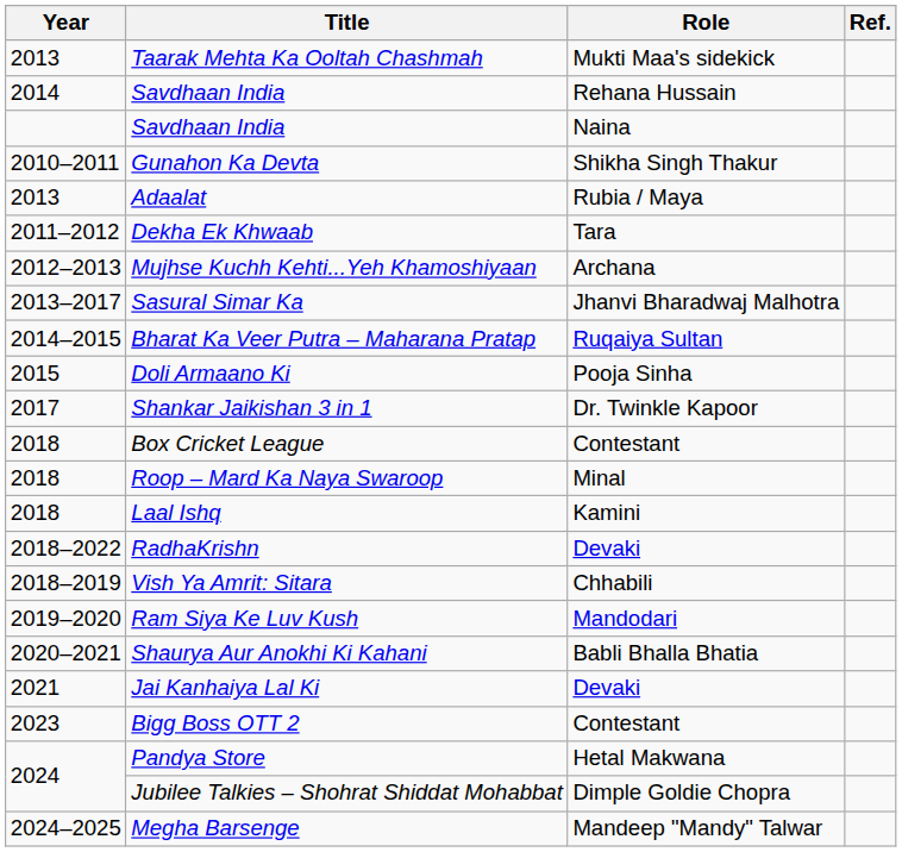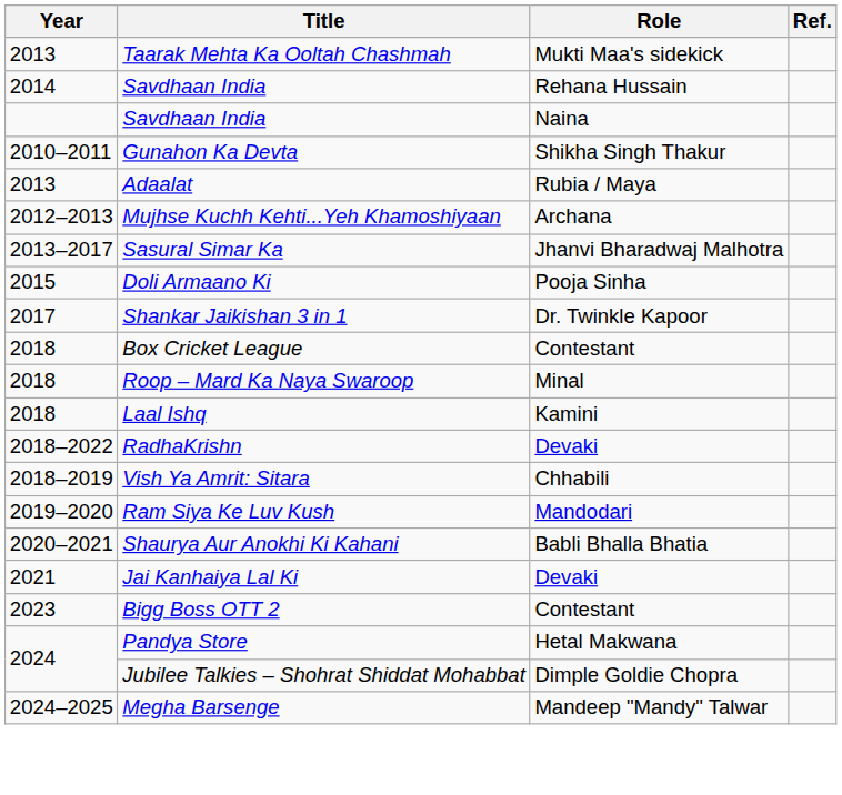- row: 2011–2012 | Dekha Ek Khwaab | Tara
- row: 2014–2015 | Bharat Ka Veer Putra – Maharana Pratap | Ruqaiya Sultan
